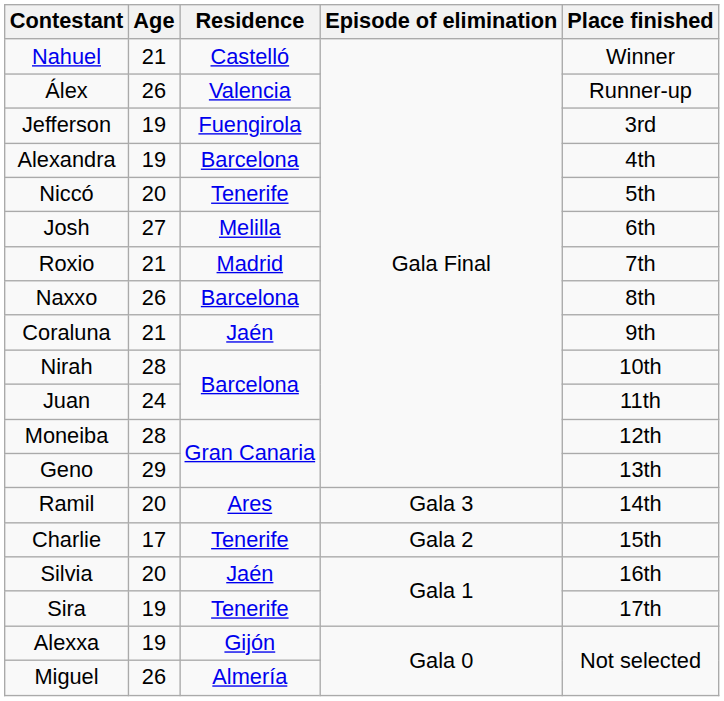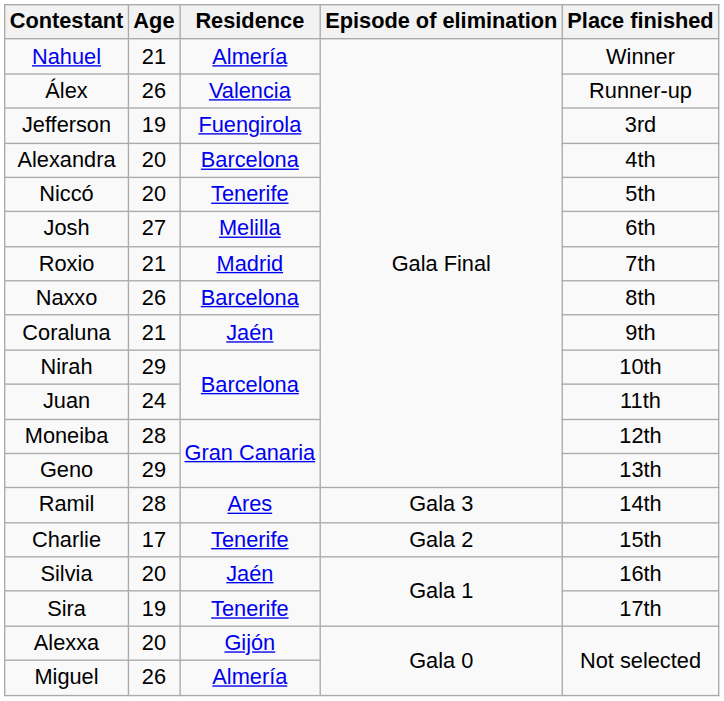Nahuel | Residence: Castelló -> Almería
Alexandra | Age: 19 -> 20
Nirah | Age: 28 -> 29
Ramil | Age: 20 -> 28
Alexxa | Age: 19 -> 20
